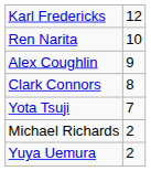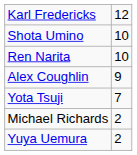+ row: Shota Umino | 10
- row: Clark Connors | 8
